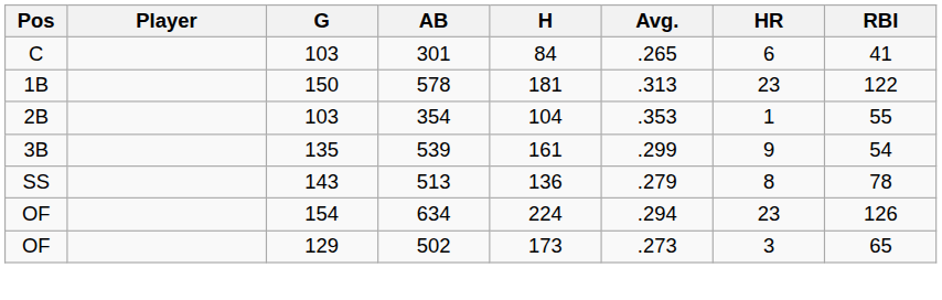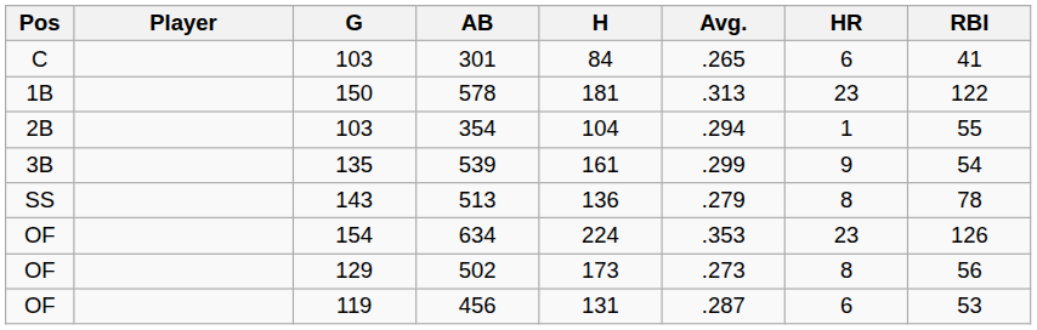354 | Avg.: .353 -> .294
634 | Avg.: .294 -> .353
502 | HR: 3 -> 8
502 | RBI: 65 -> 56
+ row: OF | 119 | 456 | 131 | .287 | 6 | 53
